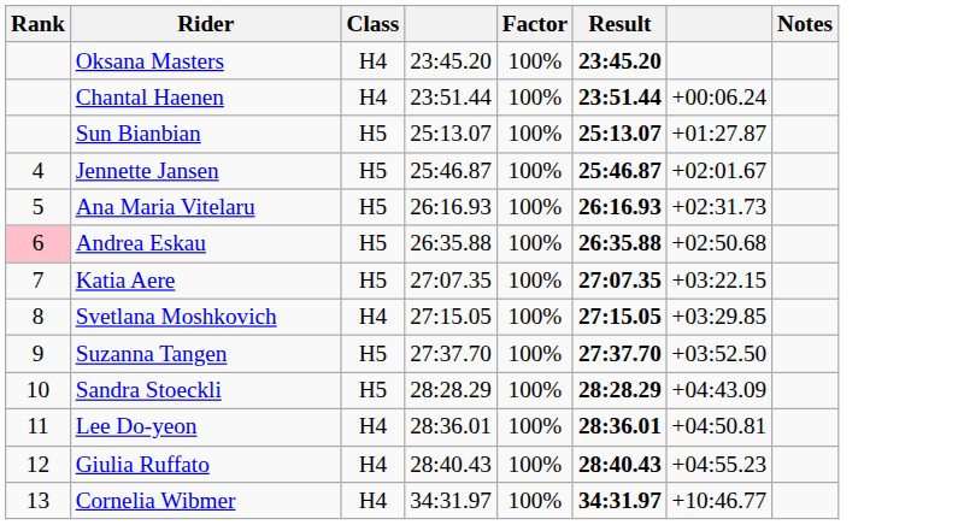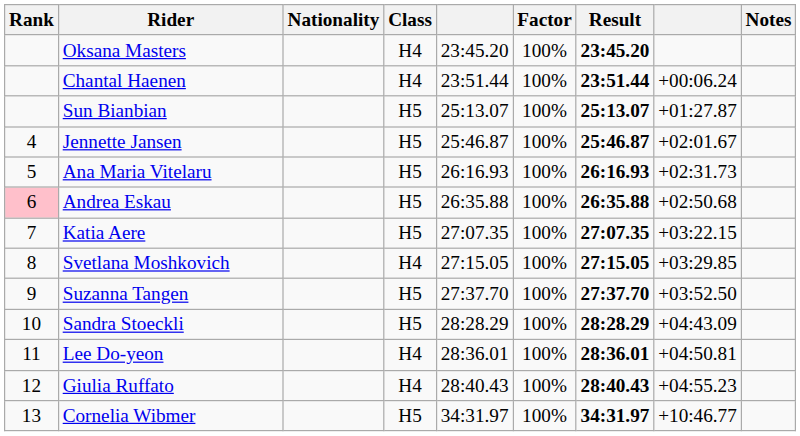+ column: Nationality
Cornelia Wibmer | Class: H4 -> H5
